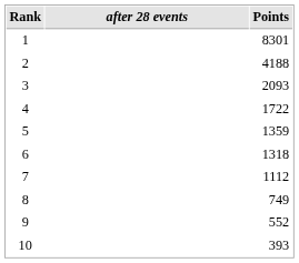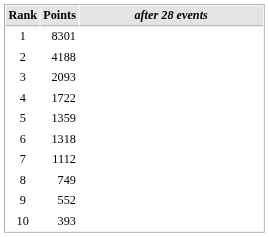columns swapped: after 28 events <-> Points
